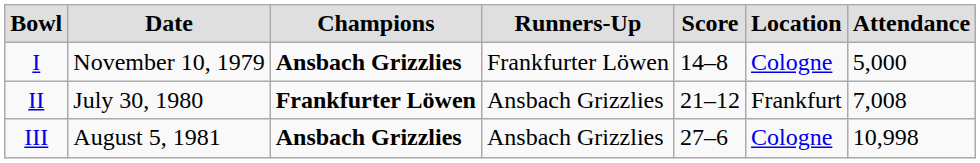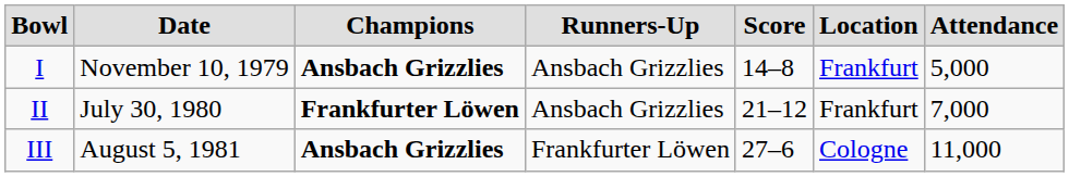I | column 4: Frankfurter Löwen -> Ansbach Grizzlies
I | column 6: Cologne -> Frankfurt
II | column 7: 7,008 -> 7,000
III | column 4: Ansbach Grizzlies -> Frankfurter Löwen
III | column 7: 10,998 -> 11,000
